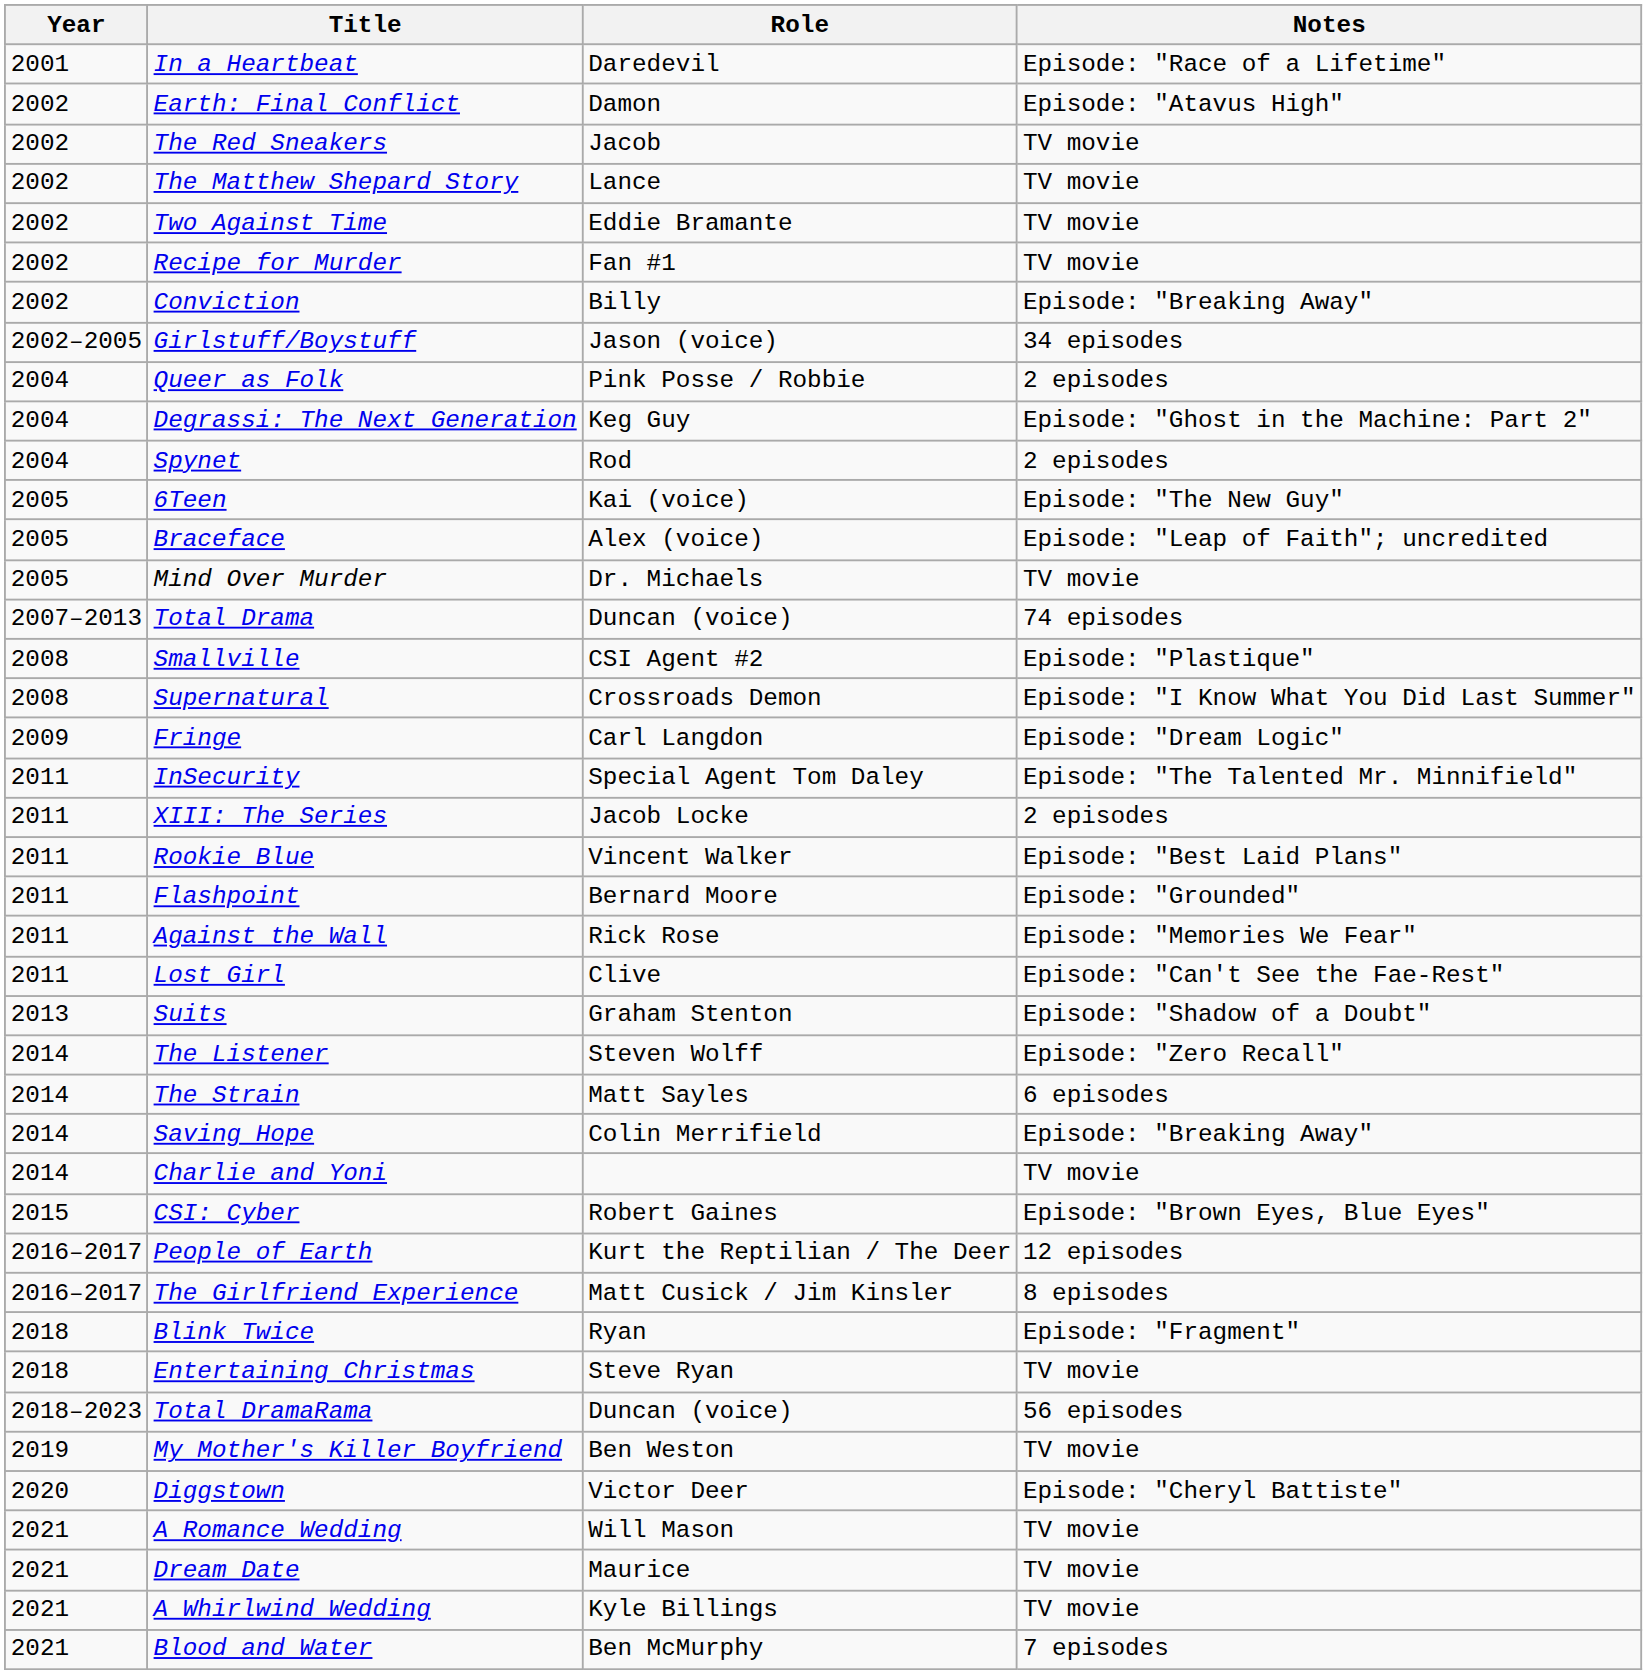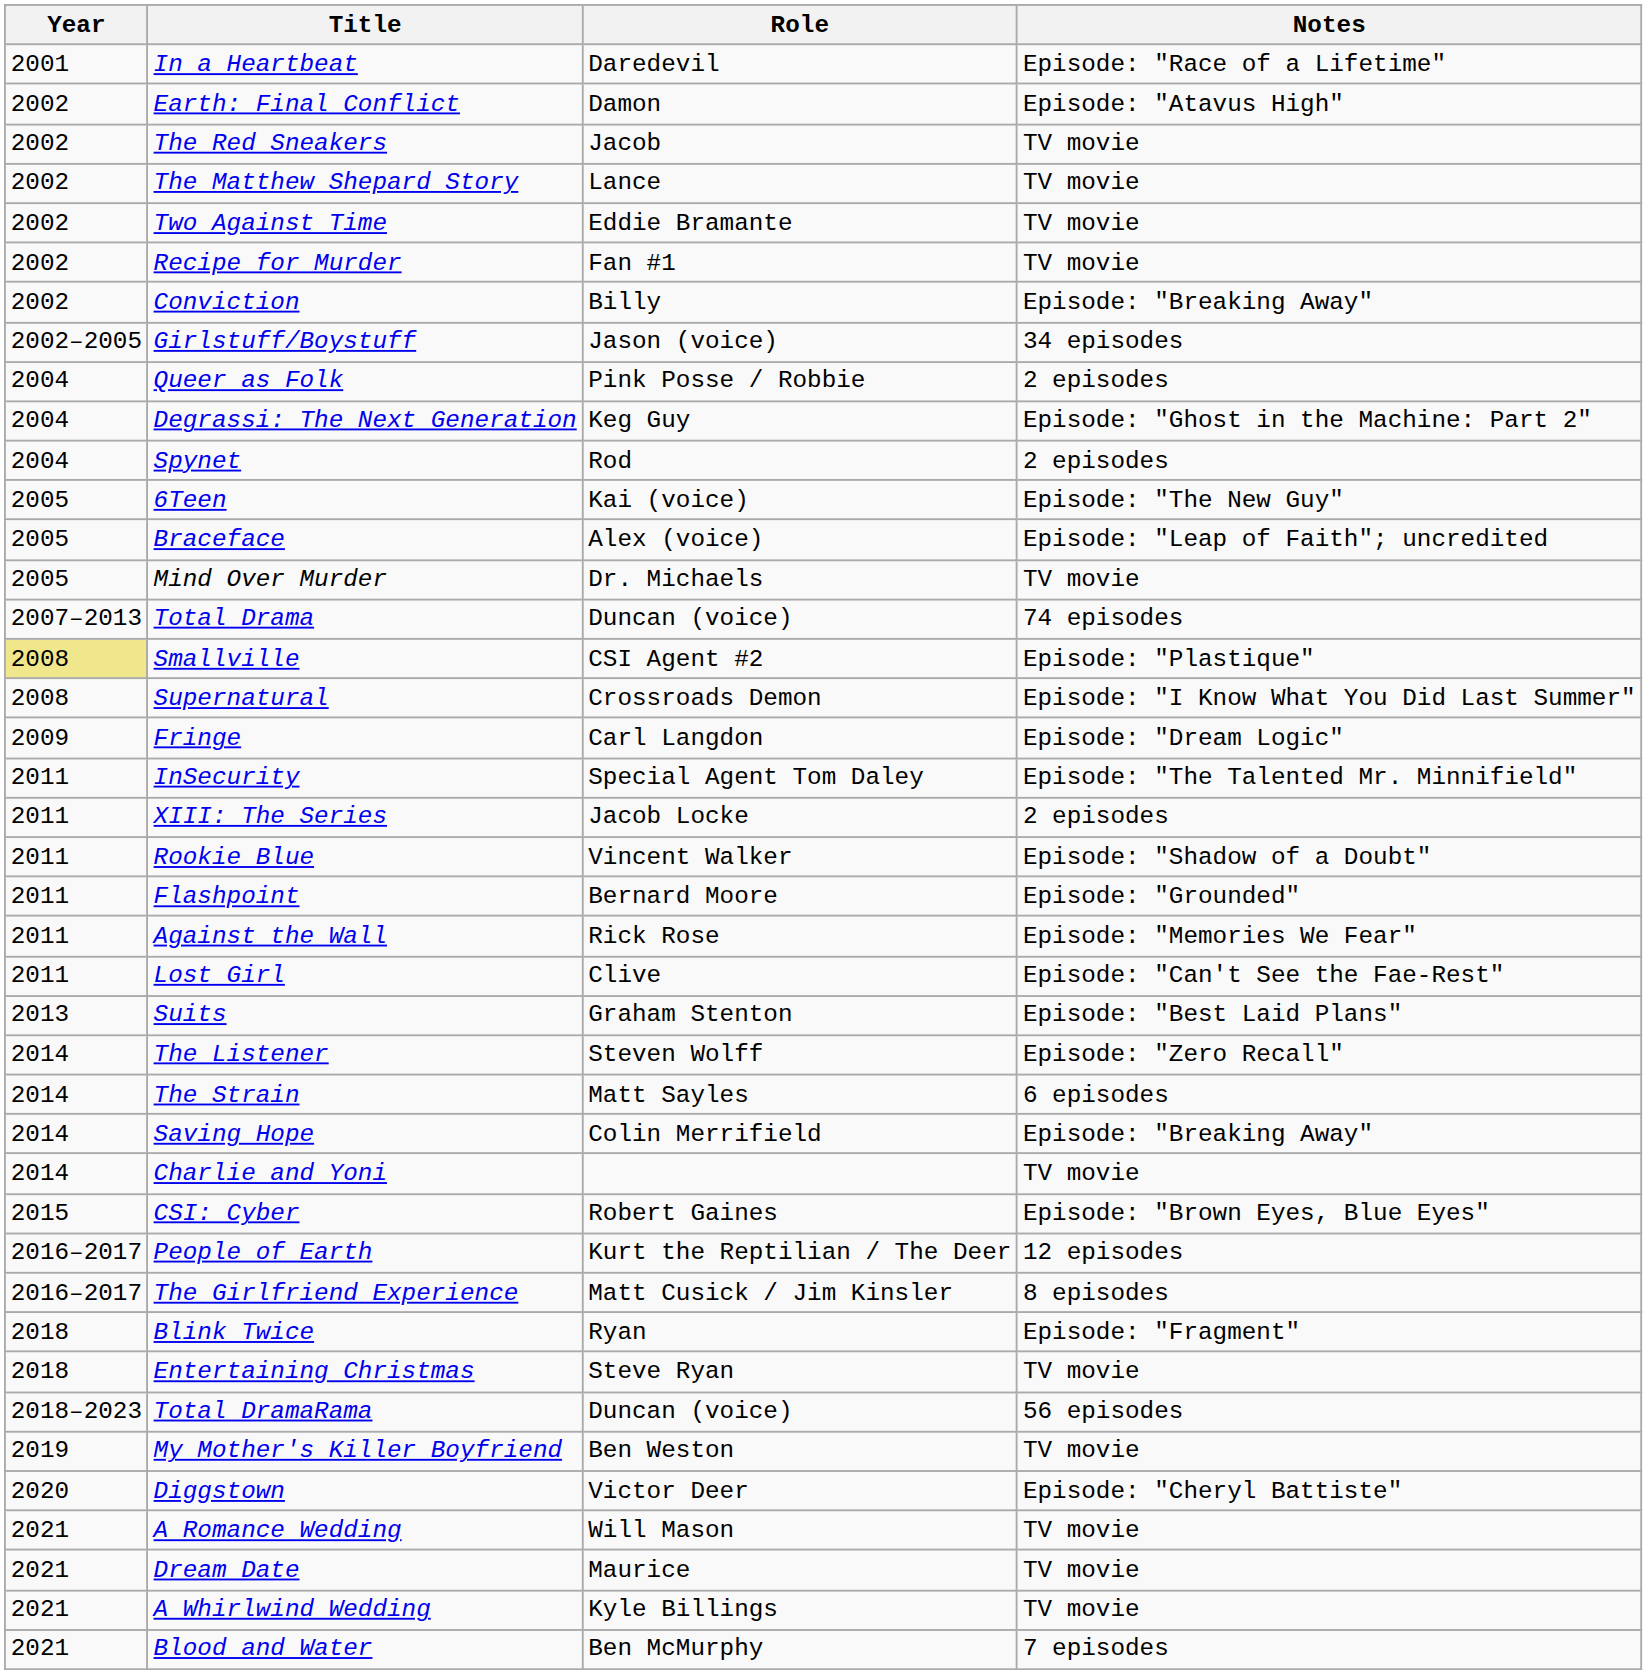Smallville | Year: no background -> khaki background
Rookie Blue | Notes: Episode: "Best Laid Plans" -> Episode: "Shadow of a Doubt"
Suits | Notes: Episode: "Shadow of a Doubt" -> Episode: "Best Laid Plans"
